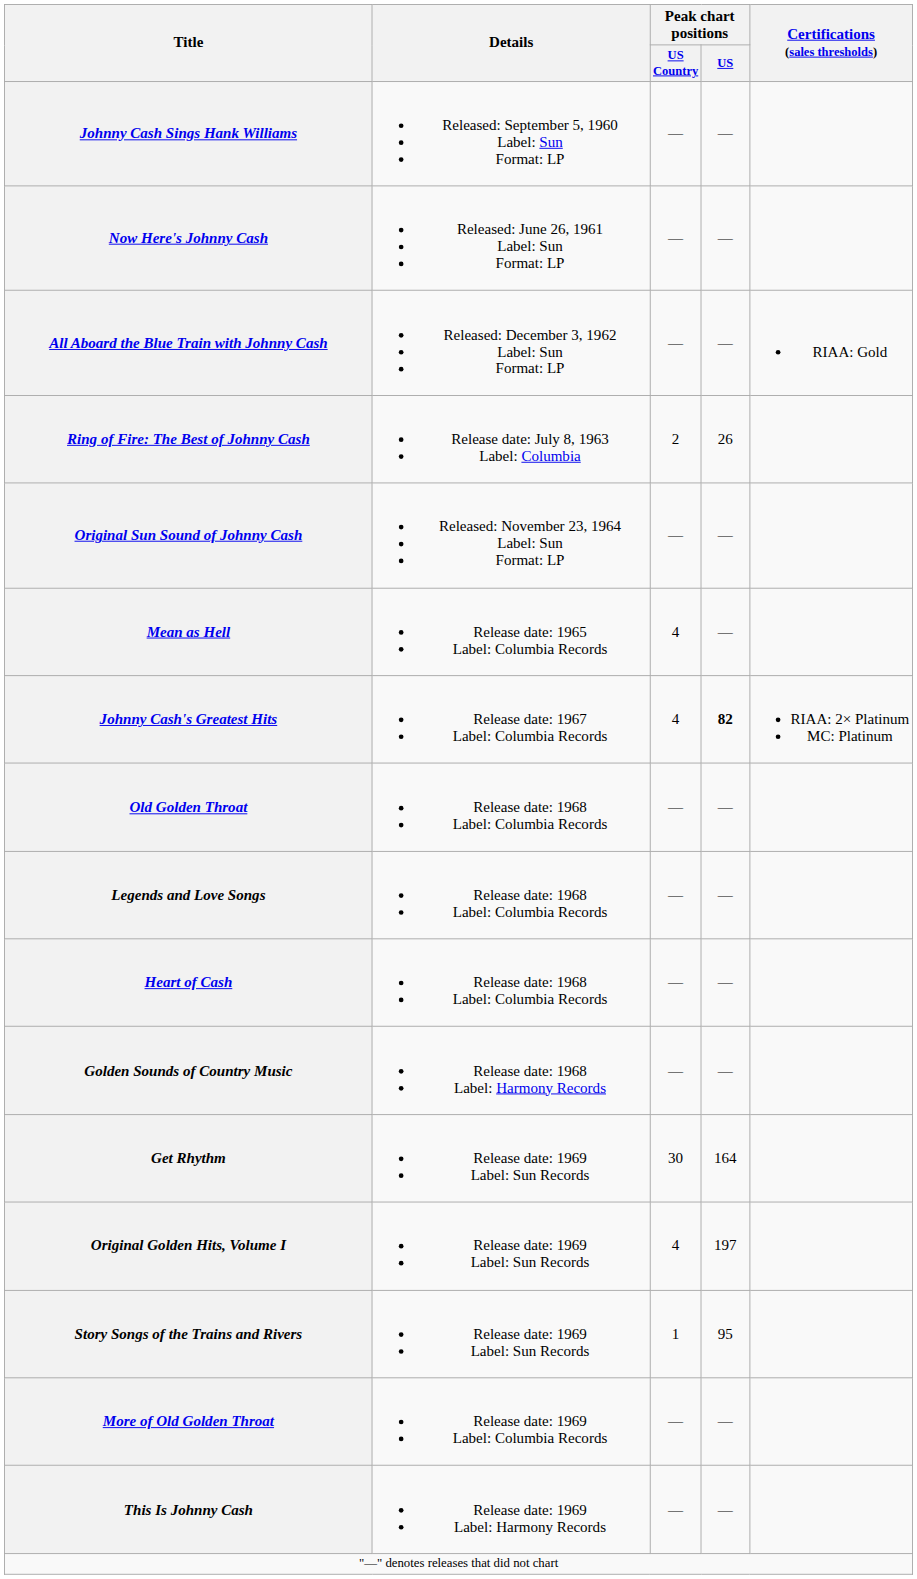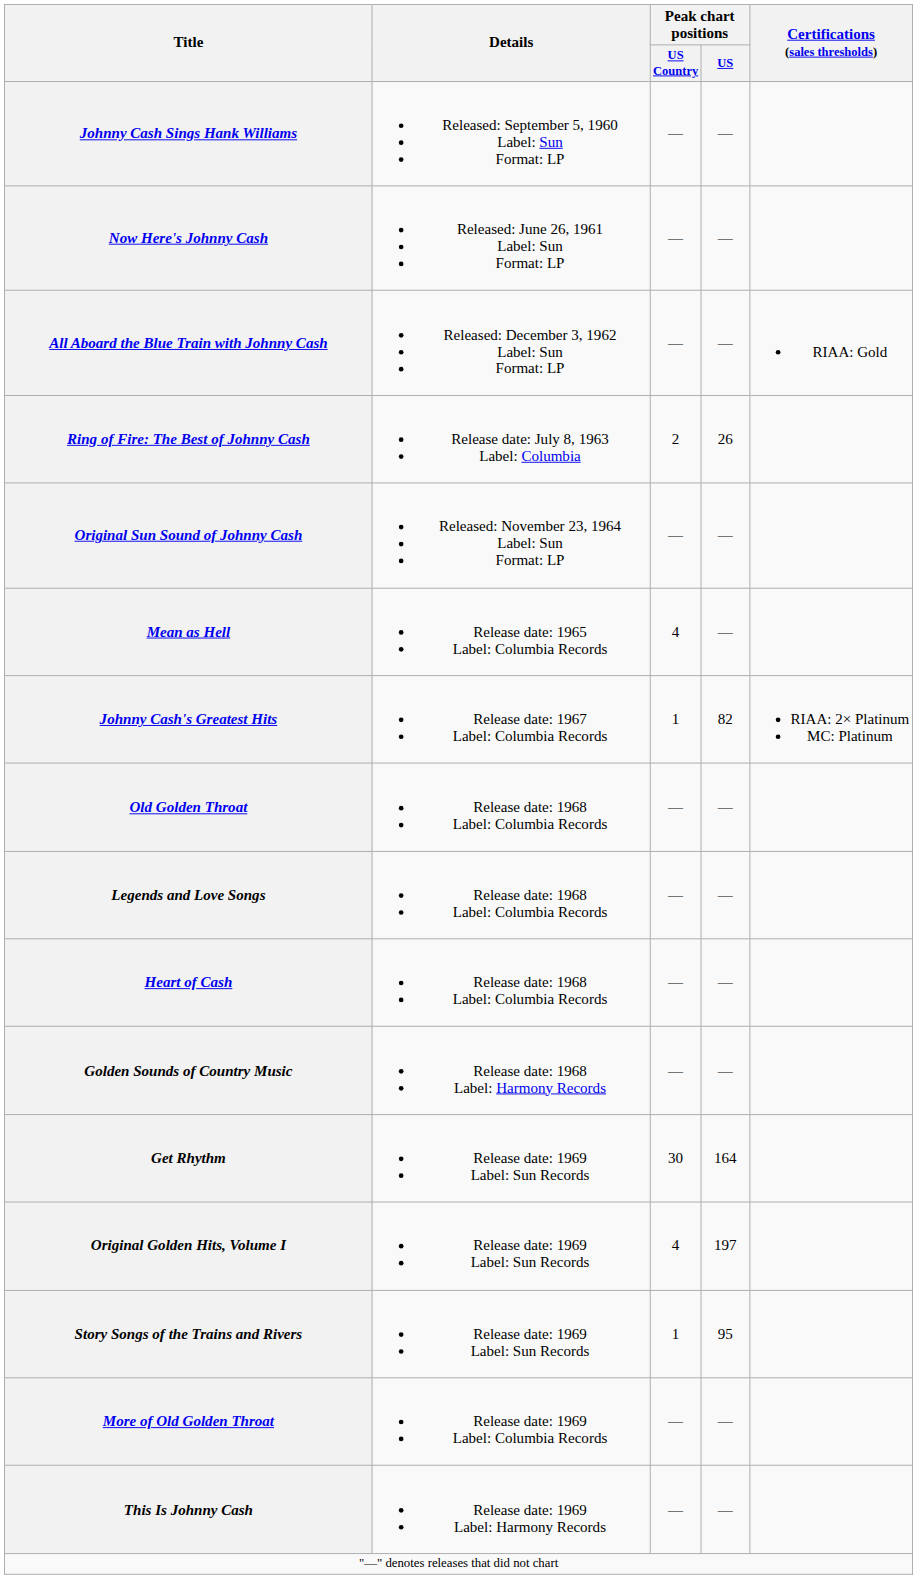Johnny Cash's Greatest Hits | Peak chart positions / US Country: 4 -> 1
Johnny Cash's Greatest Hits | Peak chart positions / US: bold -> normal
